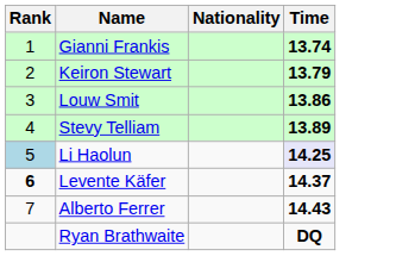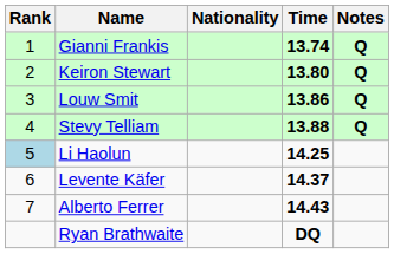+ column: Notes | Q | Q | Q | Q
Keiron Stewart | Time: 13.79 -> 13.80
Stevy Telliam | Time: 13.89 -> 13.88
Li Haolun | Time: lavender background -> no background
Levente Käfer | Rank: bold -> normal
